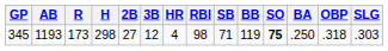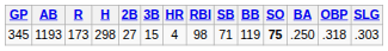345 | 3B: 12 -> 15
